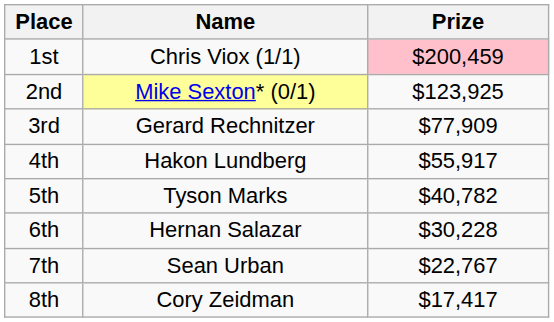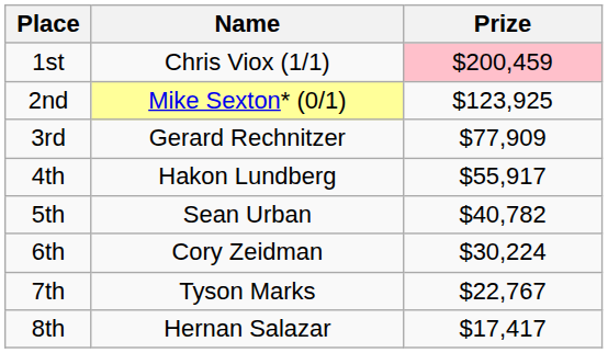5th | Name: Tyson Marks -> Sean Urban
6th | Name: Hernan Salazar -> Cory Zeidman
6th | Prize: $30,228 -> $30,224
7th | Name: Sean Urban -> Tyson Marks
8th | Name: Cory Zeidman -> Hernan Salazar
